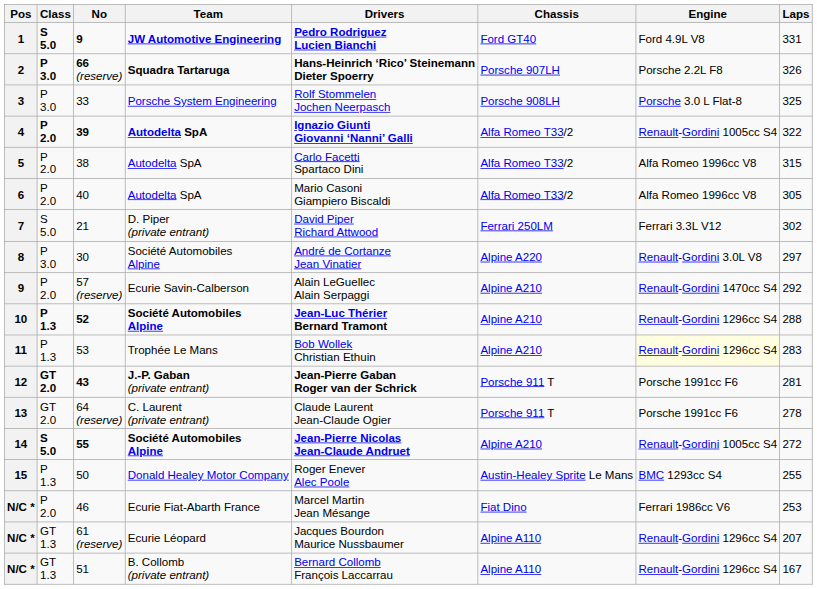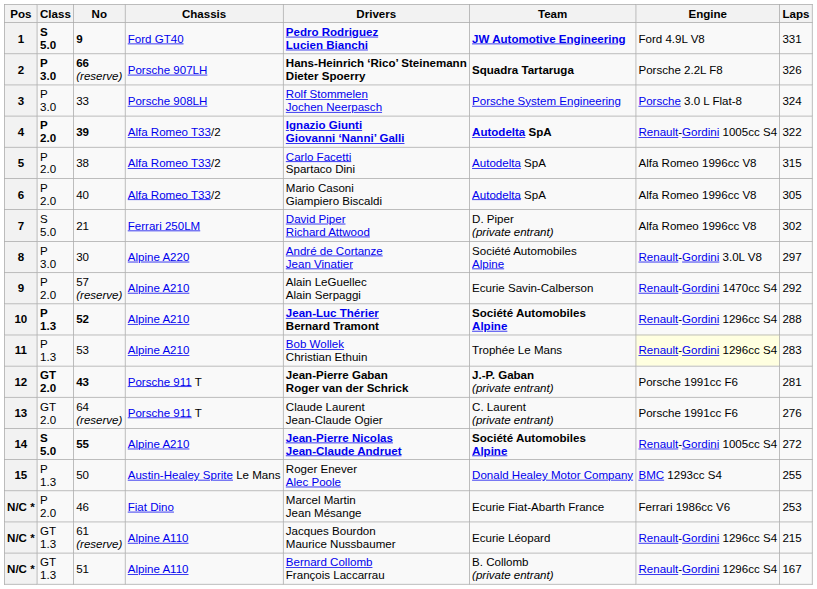columns swapped: Team <-> Chassis
33 | Laps: 325 -> 324
21 | Engine: Ferrari 3.3L V12 -> Alfa Romeo 1996cc V8
64 (reserve) | Laps: 278 -> 276
61 (reserve) | Laps: 207 -> 215
